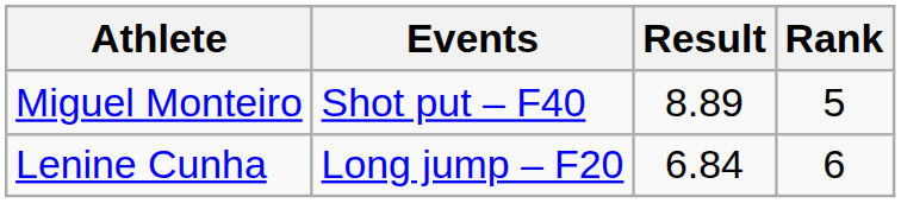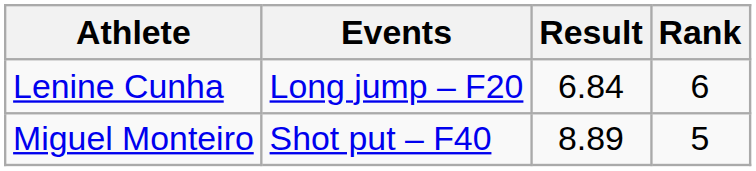rows swapped: Lenine Cunha <-> Miguel Monteiro
